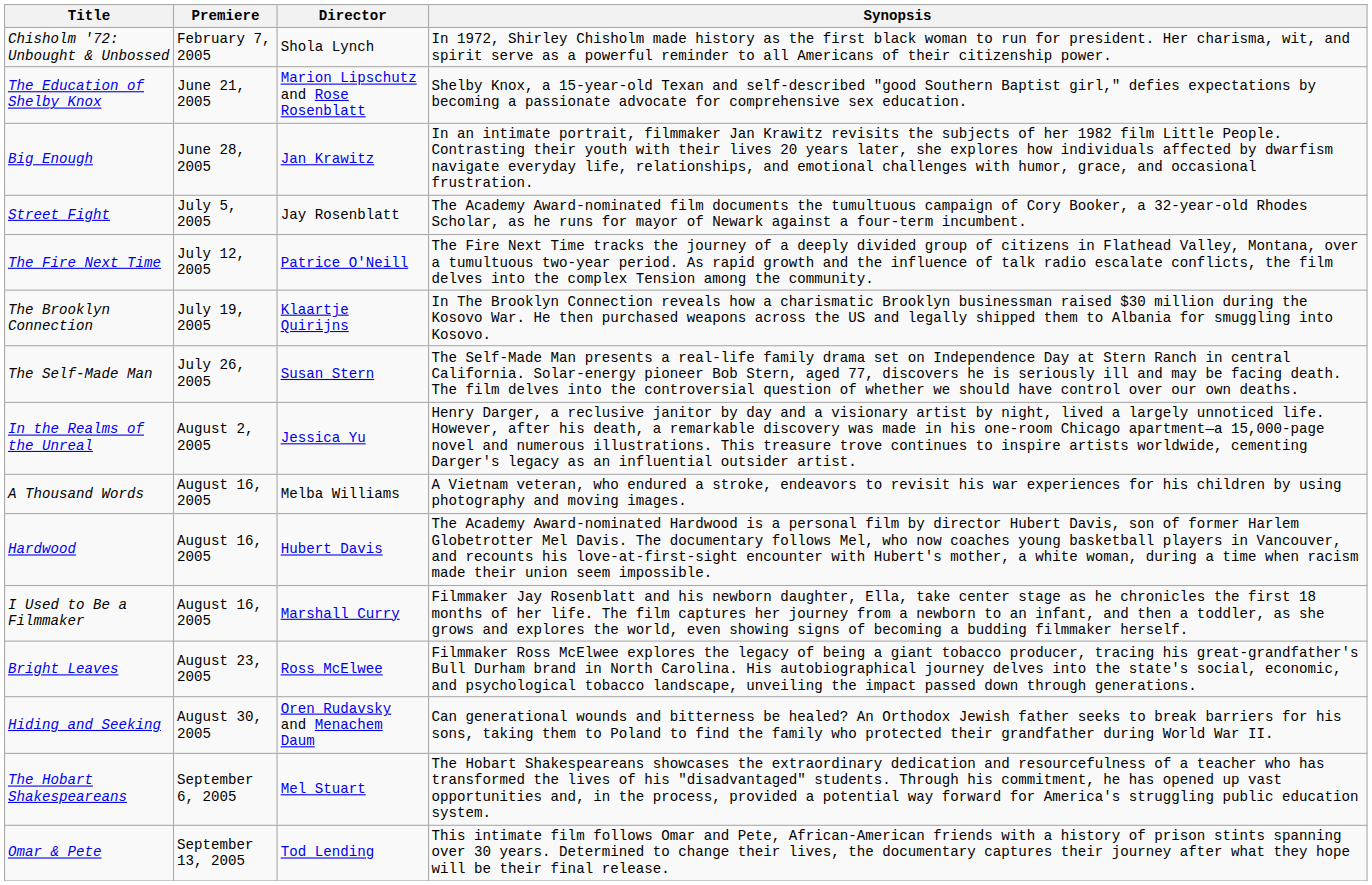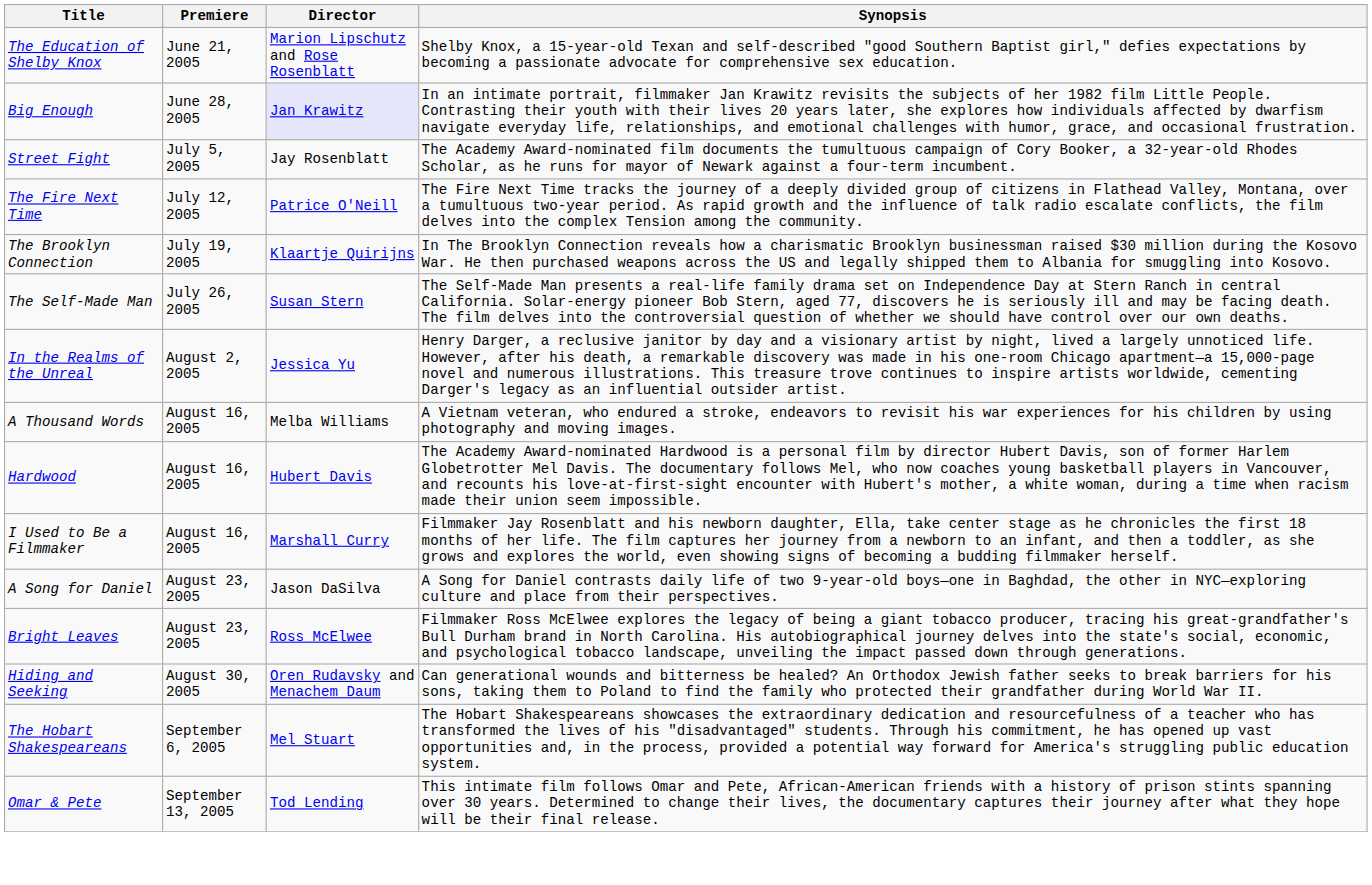- row: Chisholm '72: Unbought & Unbossed | February 7, 2005 | Shola Lynch | In 1972, Shirley Chisholm made history as the first black woman to run for president. Her charisma, wit, and spirit serve as a powerful reminder to all Americans of their citizenship power.
Big Enough | Director: no background -> lavender background
+ row: A Song for Daniel | August 23, 2005 | Jason DaSilva | A Song for Daniel contrasts daily life of two 9-year-old boys—one in Baghdad, the other in NYC—exploring culture and place from their perspectives.
